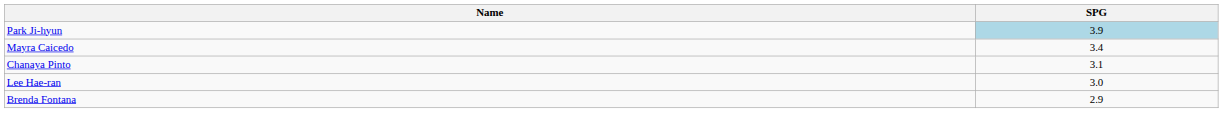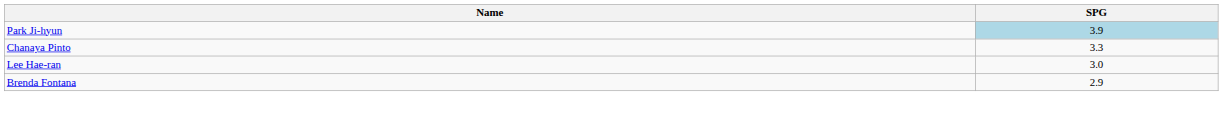- row: Mayra Caicedo | 3.4
Chanaya Pinto | SPG: 3.1 -> 3.3
